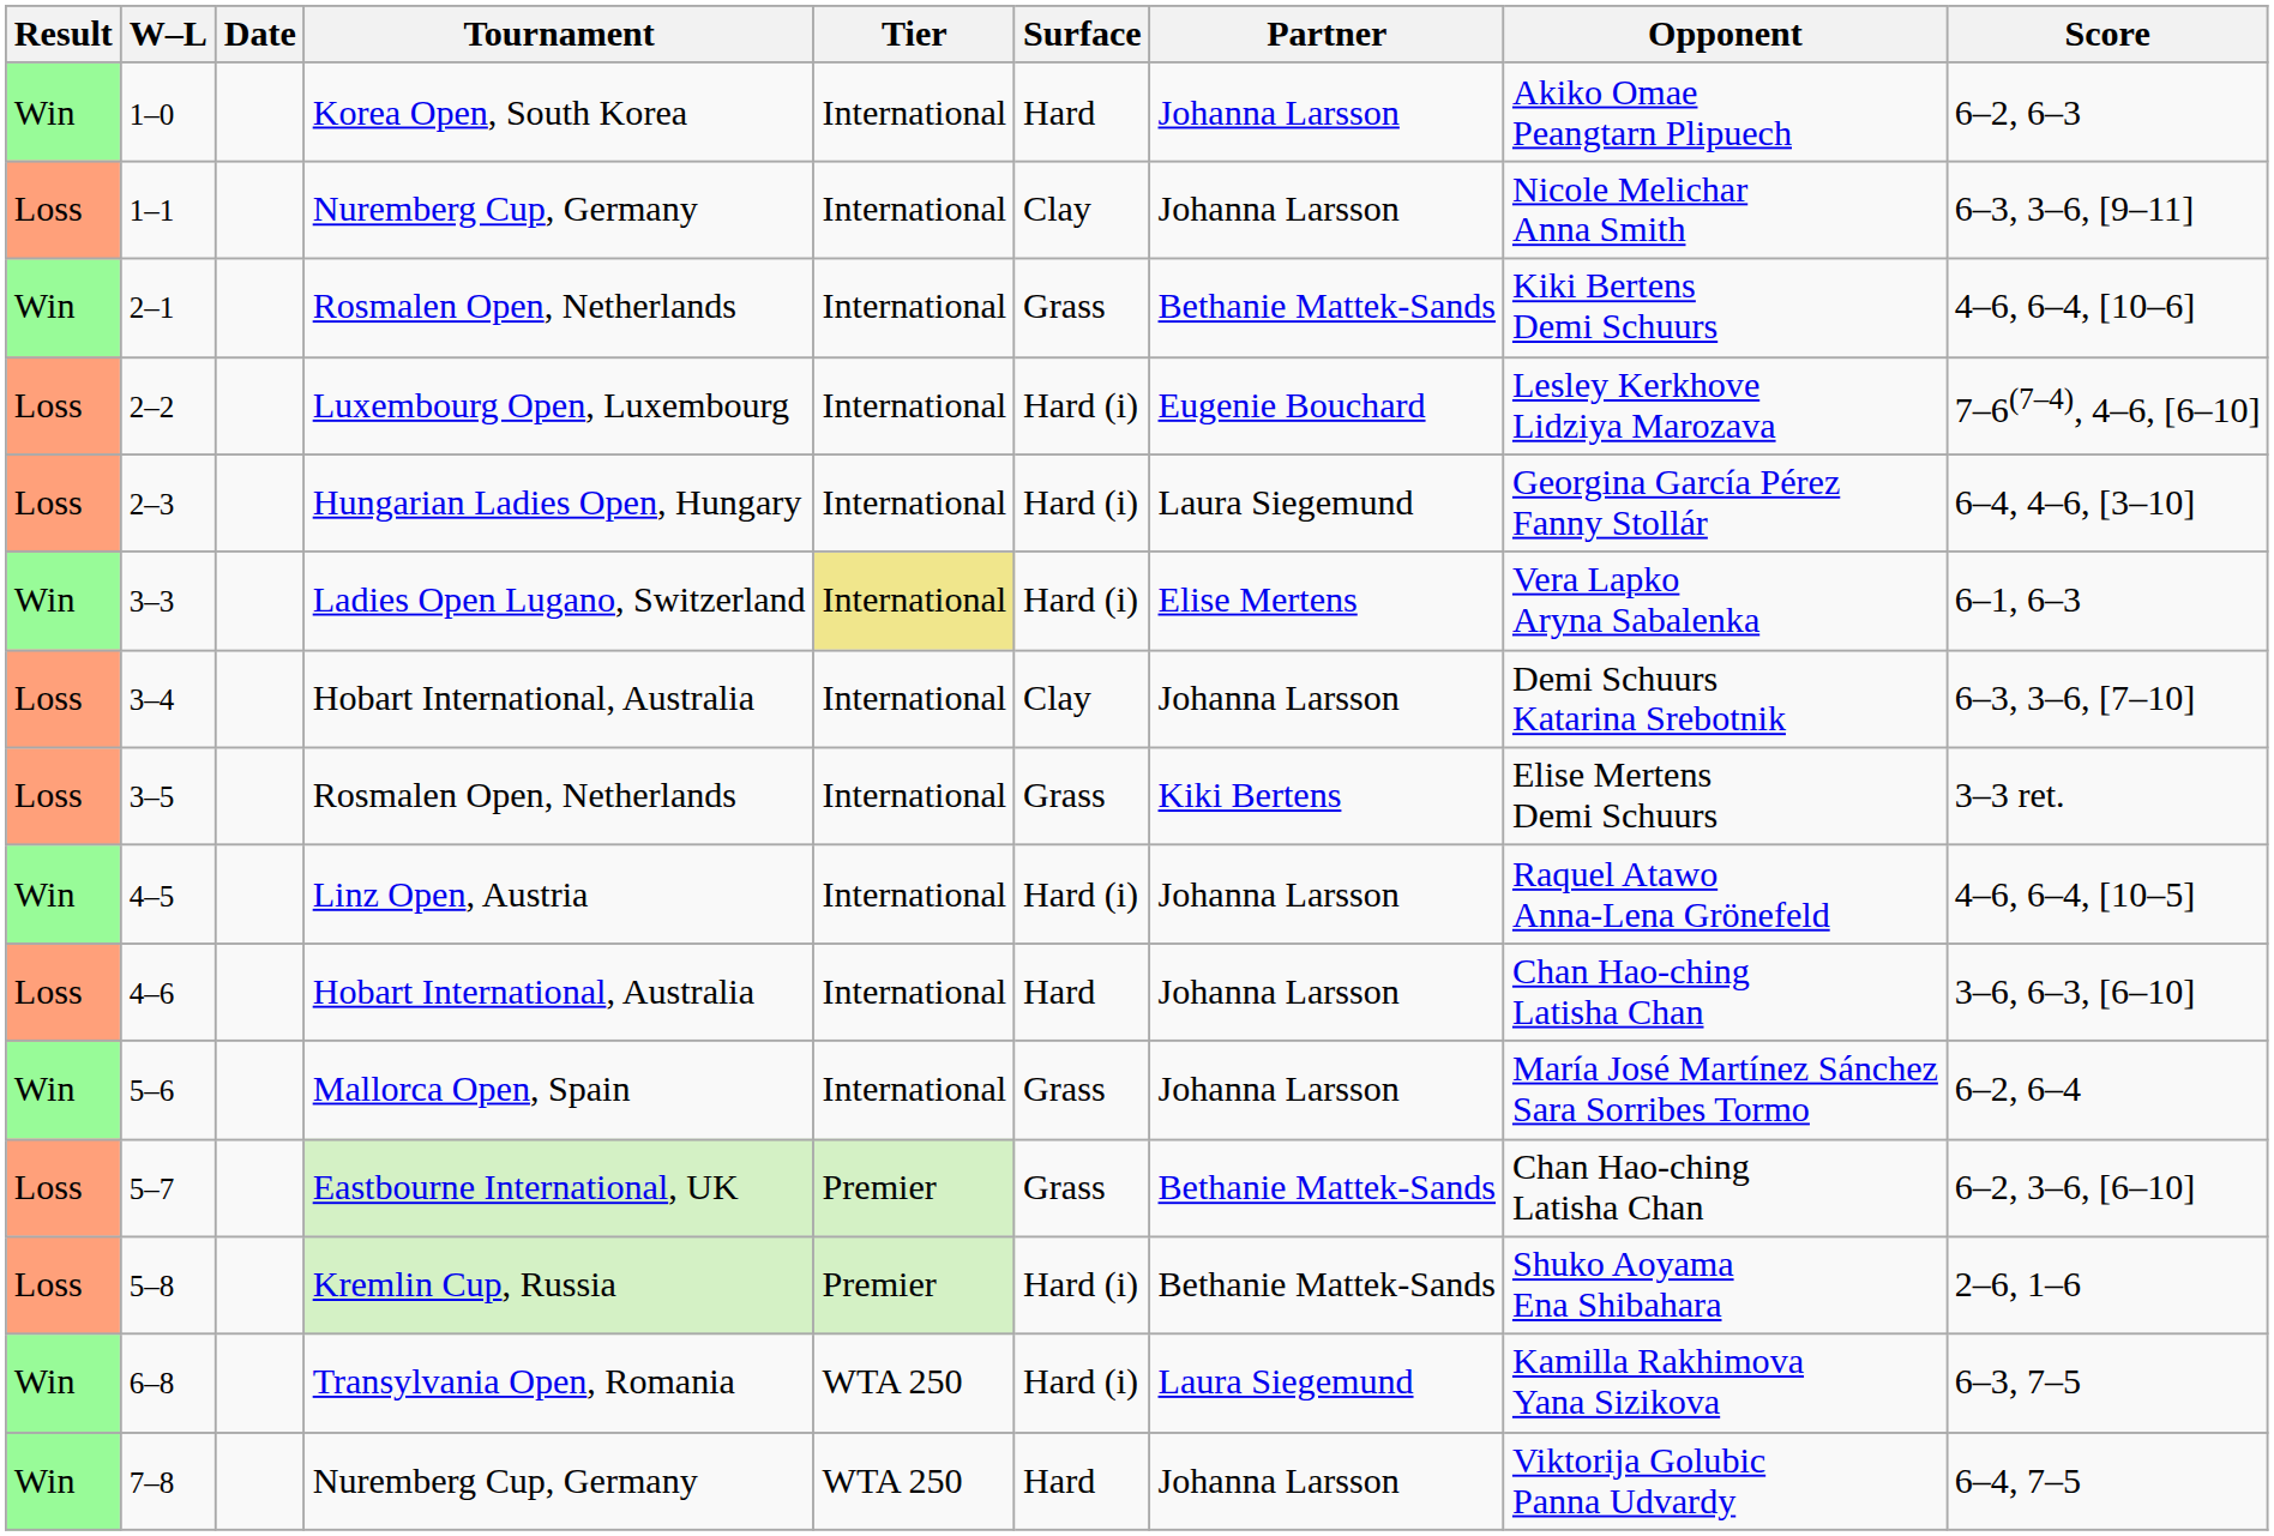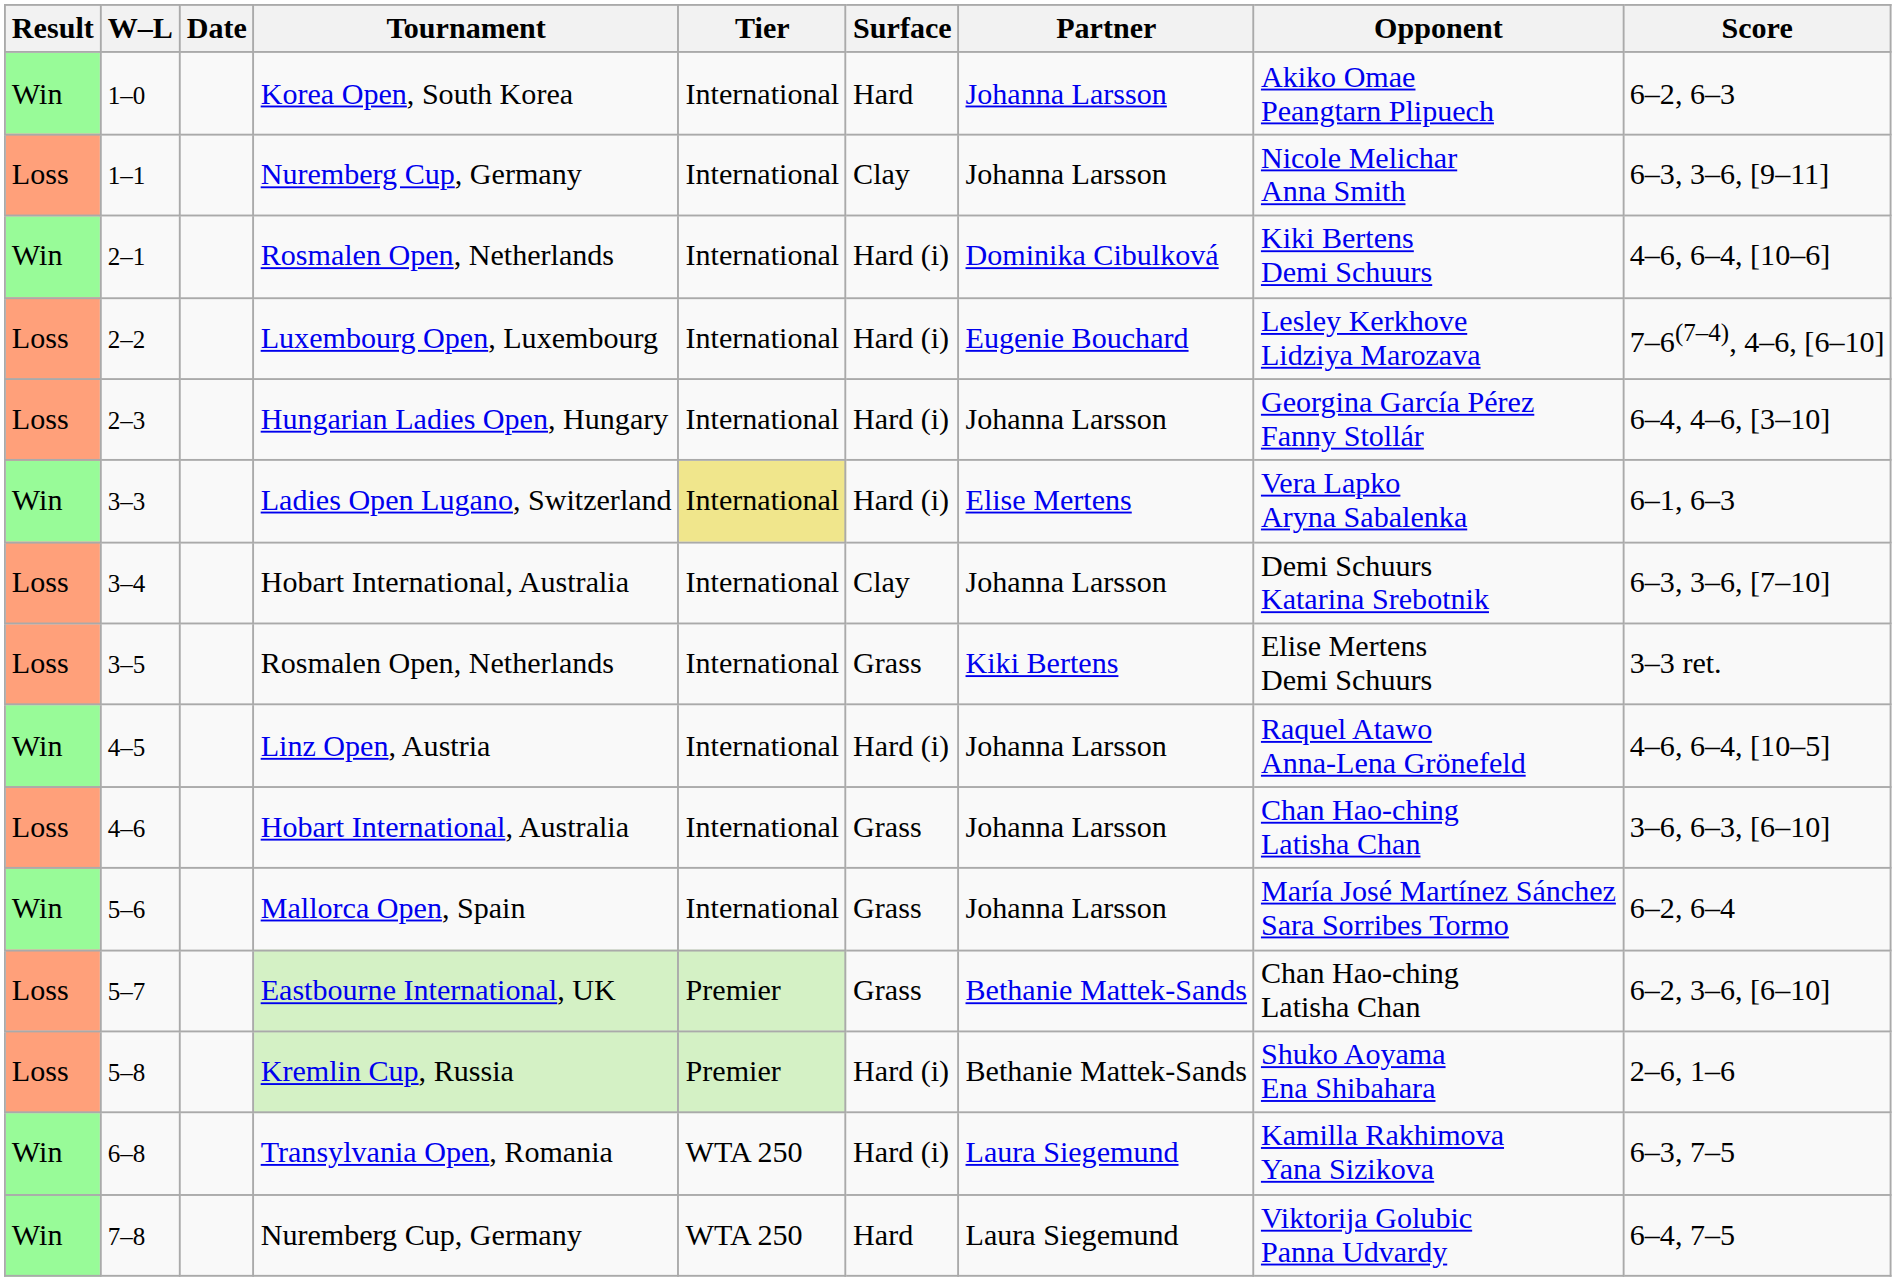2–1 | Surface: Grass -> Hard (i)
2–1 | Partner: Bethanie Mattek-Sands -> Dominika Cibulková
2–3 | Partner: Laura Siegemund -> Johanna Larsson
4–6 | Surface: Hard -> Grass
7–8 | Partner: Johanna Larsson -> Laura Siegemund
